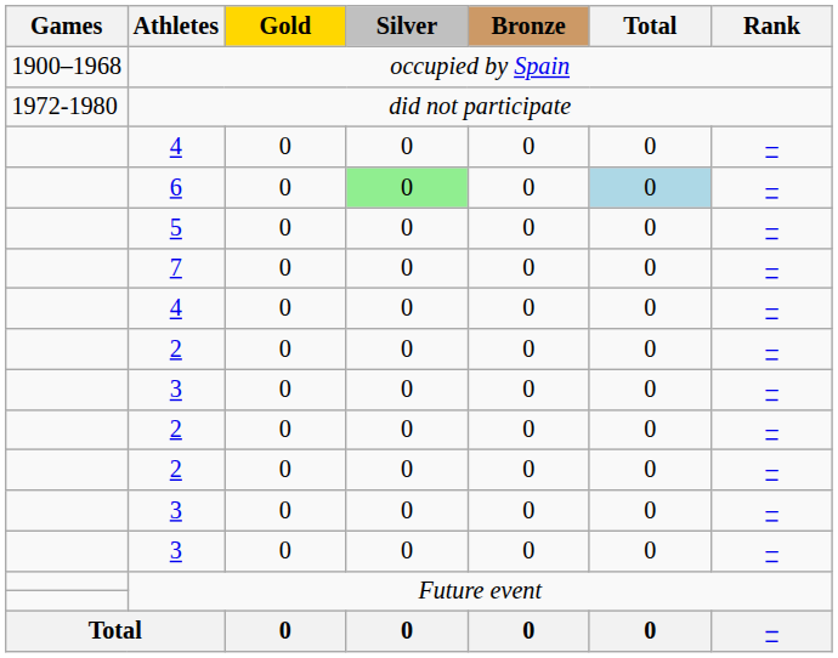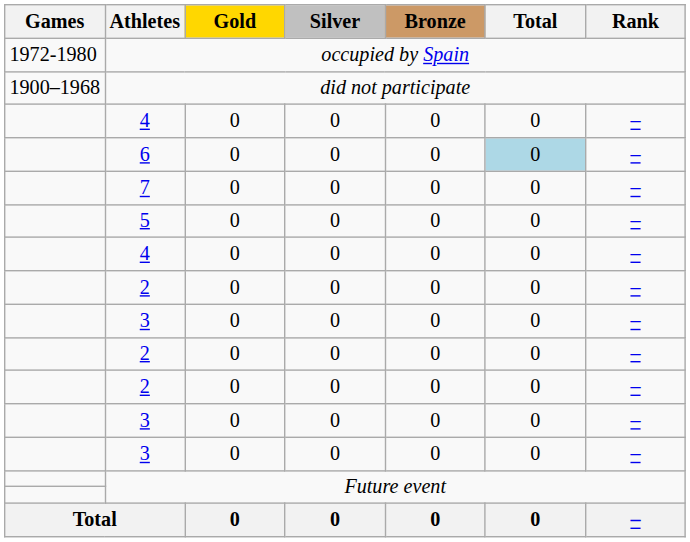occupied by Spain | Games: 1900–1968 -> 1972-1980
did not participate | Games: 1972-1980 -> 1900–1968
6 | Silver: lightgreen background -> no background
rows swapped: 7 <-> 5
